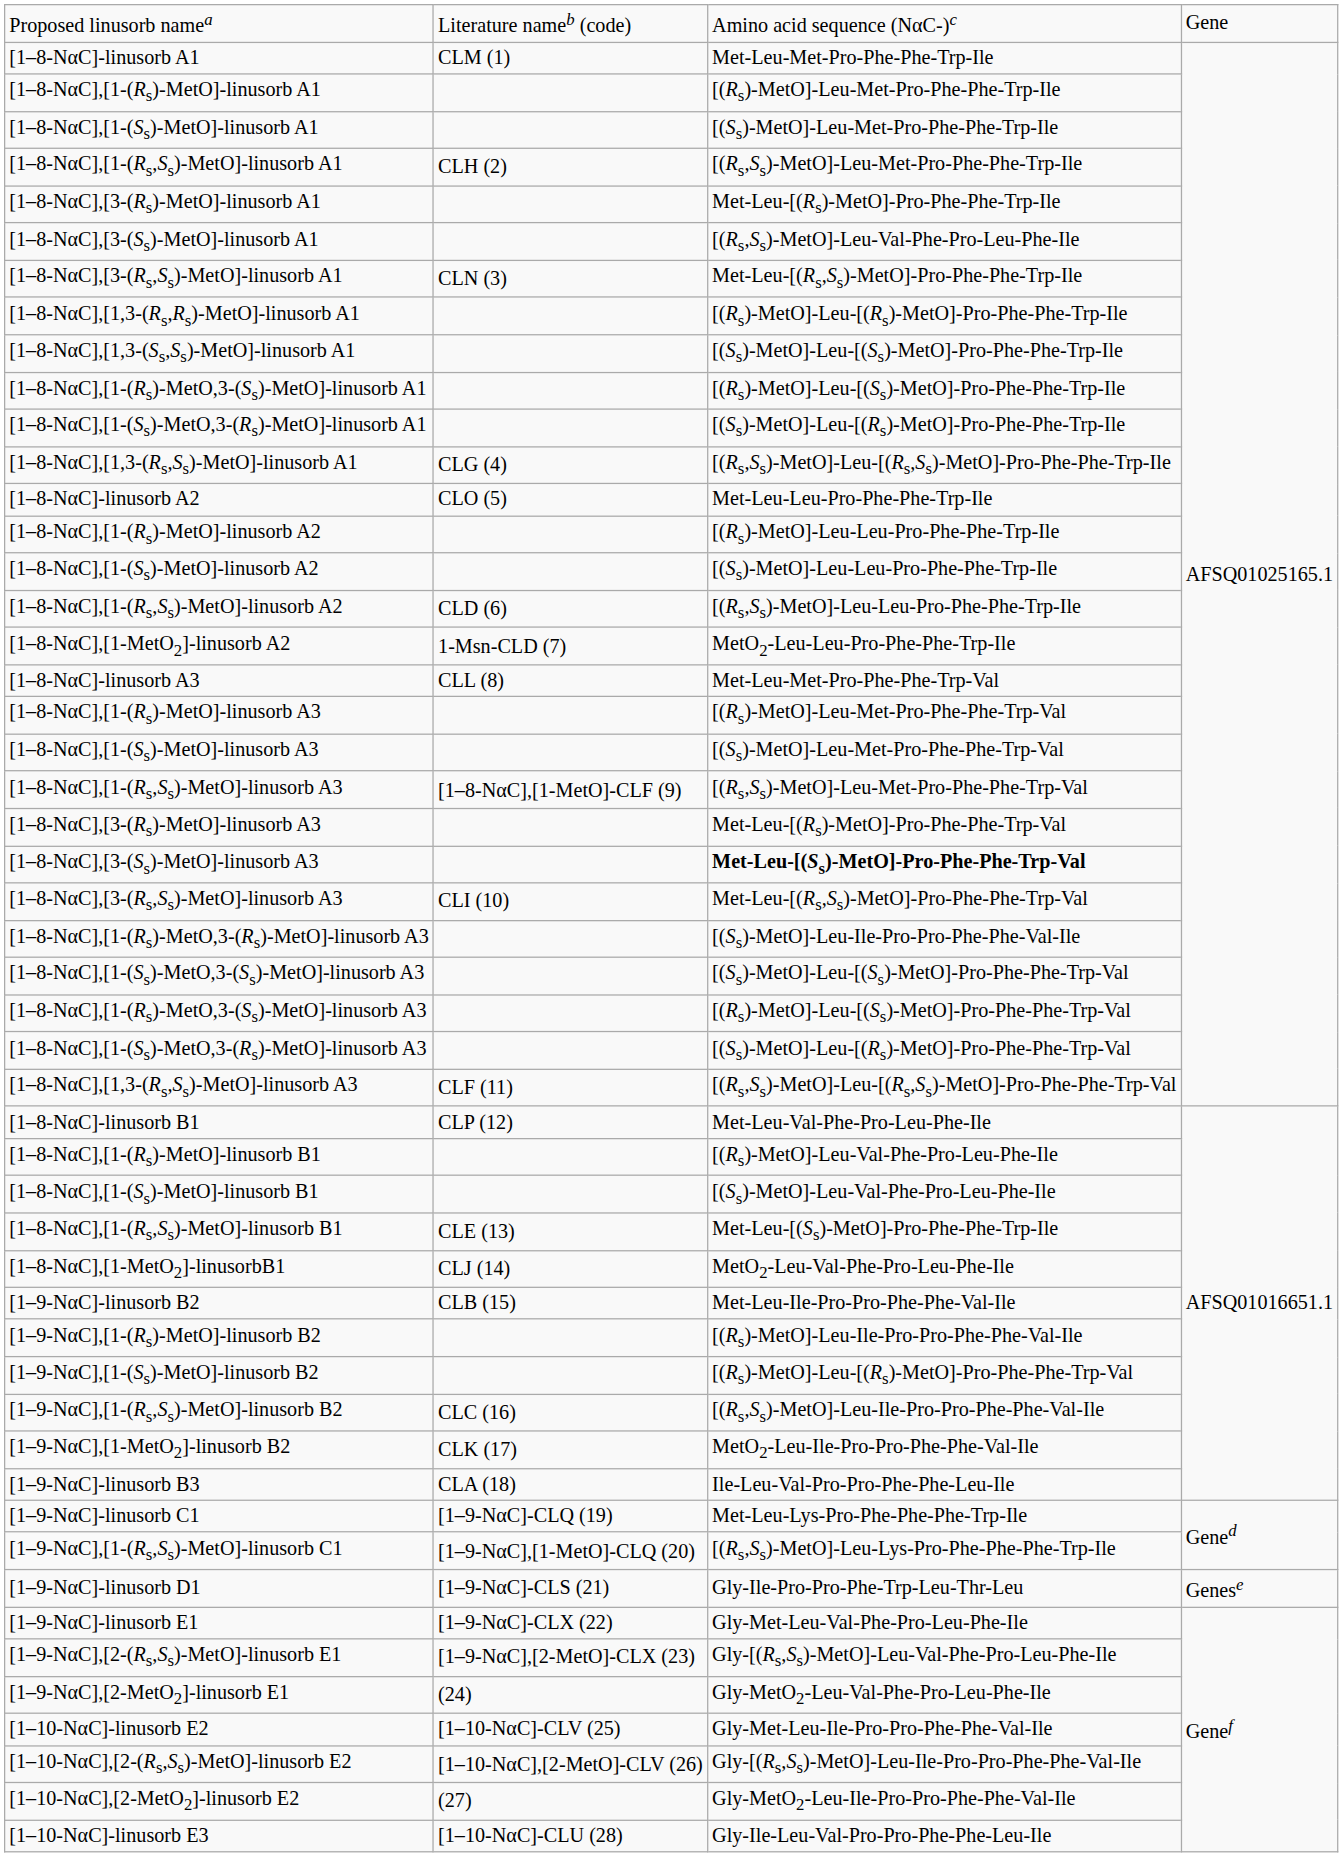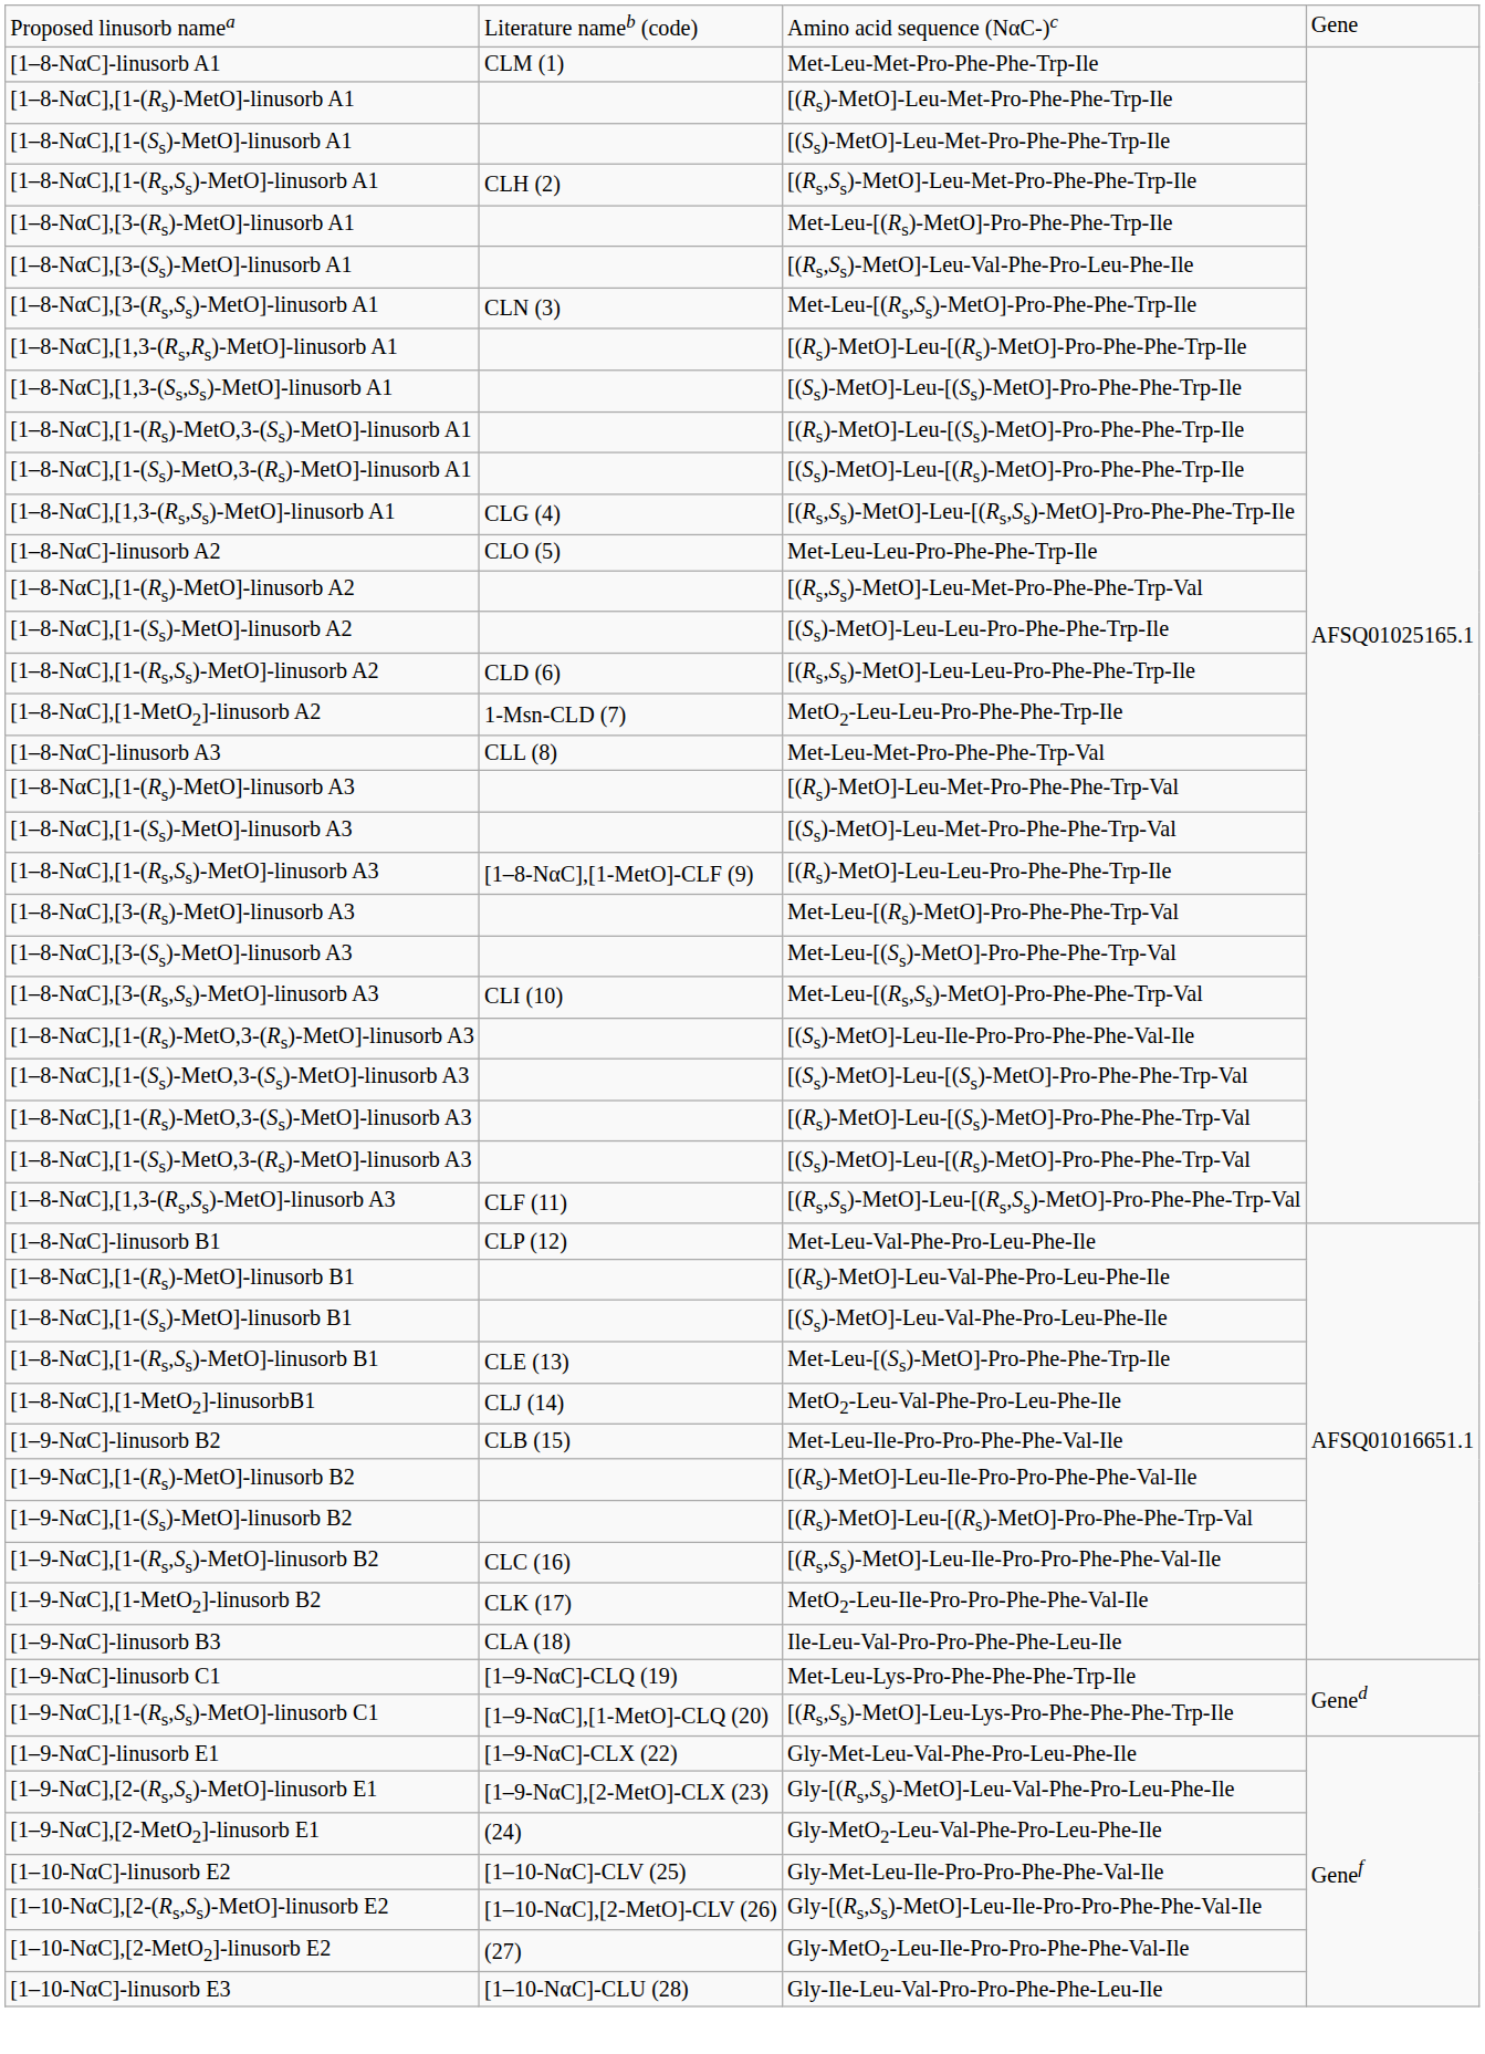[1–8-NαC],[1-(Rs)-MetO]-linusorb A2 | column 3: [(Rs)-MetO]-Leu-Leu-Pro-Phe-Phe-Trp-Ile -> [(Rs,Ss)-MetO]-Leu-Met-Pro-Phe-Phe-Trp-Val
[1–8-NαC],[1-(Rs,Ss)-MetO]-linusorb A3 | column 3: [(Rs,Ss)-MetO]-Leu-Met-Pro-Phe-Phe-Trp-Val -> [(Rs)-MetO]-Leu-Leu-Pro-Phe-Phe-Trp-Ile
[1–8-NαC],[3-(Ss)-MetO]-linusorb A3 | column 3: bold -> normal
- row: [1–9-NαC]-linusorb D1 | [1–9-NαC]-CLS (21) | Gly-Ile-Pro-Pro-Phe-Trp-Leu-Thr-Leu | Genese
